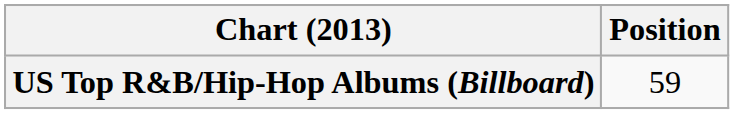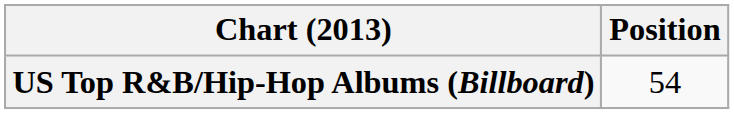US Top R&B/Hip-Hop Albums (Billboard) | Position: 59 -> 54
